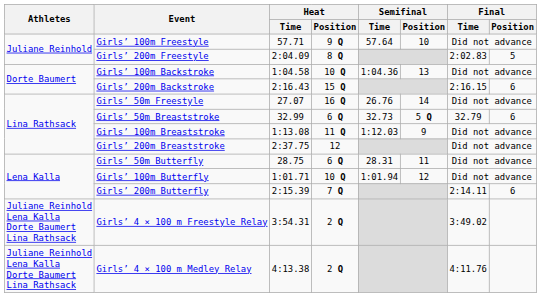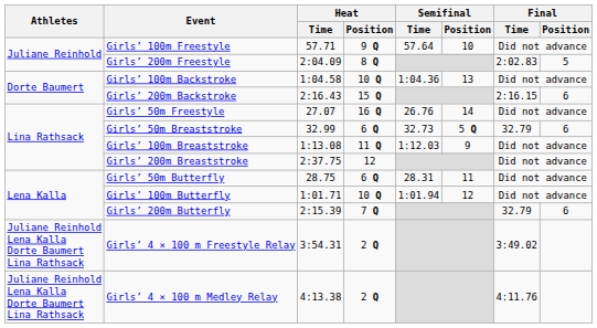Girls’ 200m Butterfly | Final / Time: 2:14.11 -> 32.79
